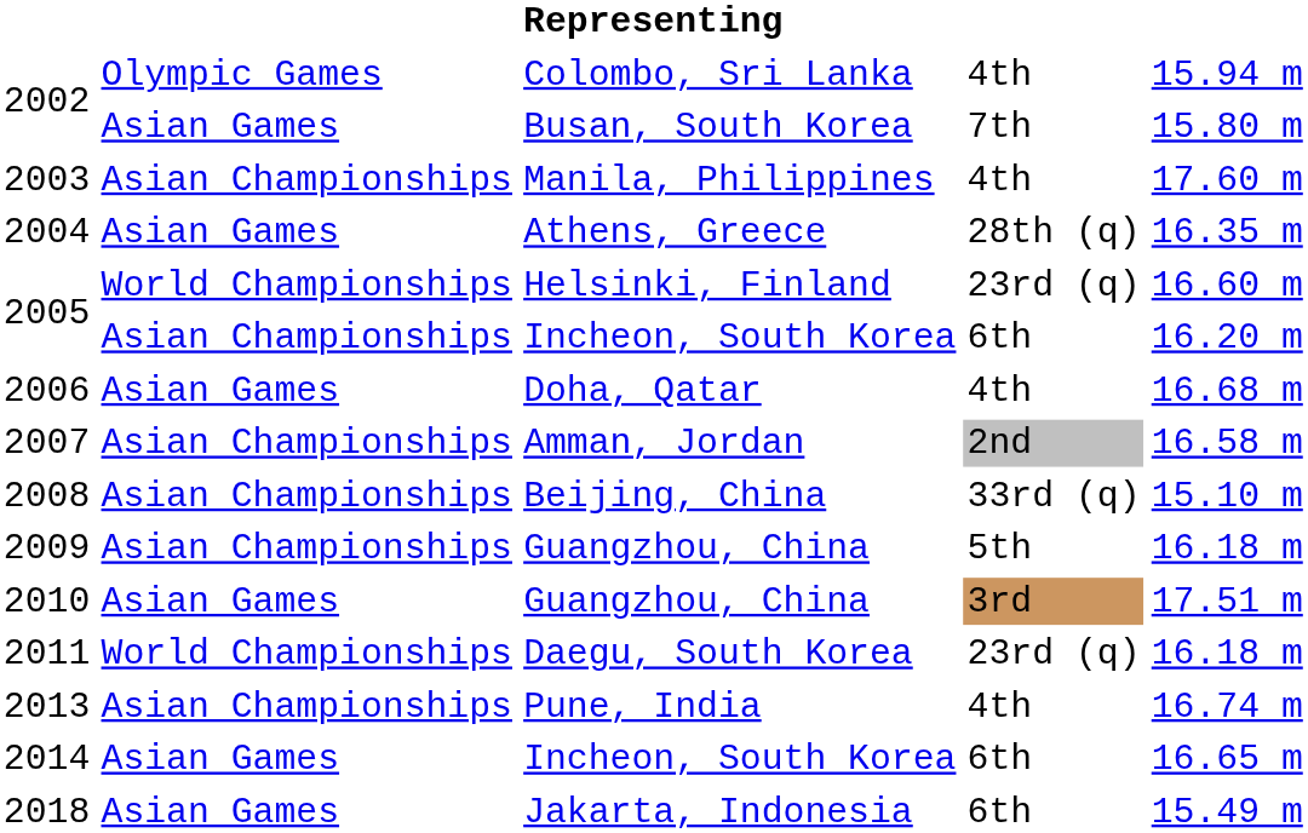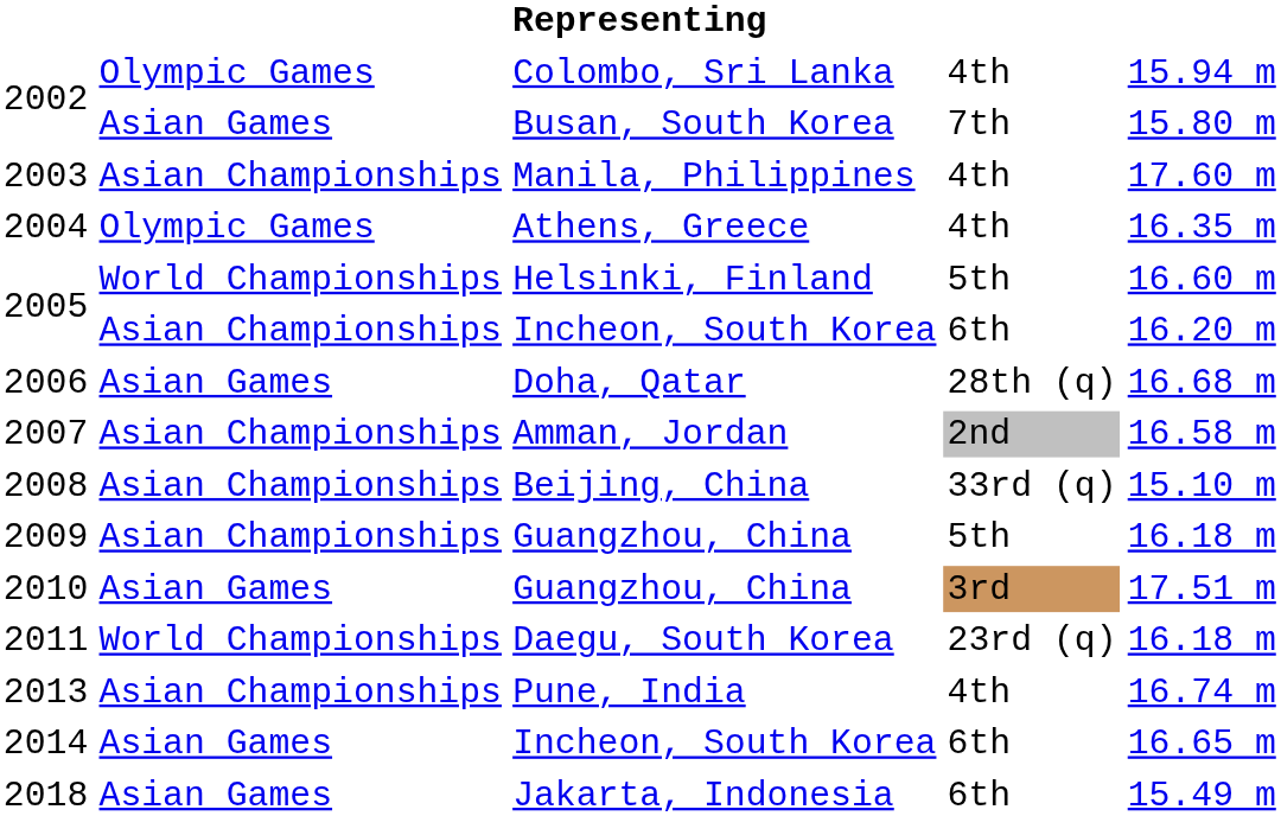2004 | column 2: Asian Games -> Olympic Games
2004 | column 4: 28th (q) -> 4th
2005 / Helsinki, Finland | column 4: 23rd (q) -> 5th
2006 | column 4: 4th -> 28th (q)
